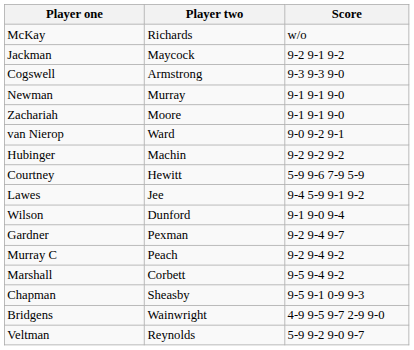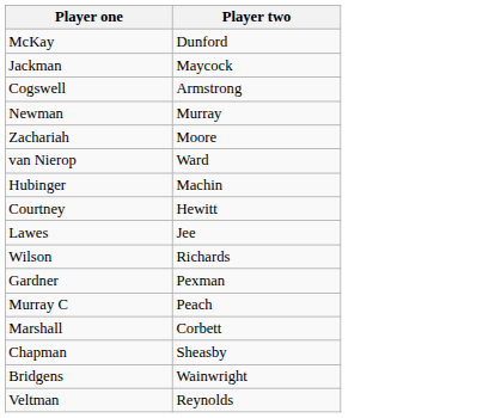- column: Score | w/o | 9-2 9-1 9-2 | 9-3 9-3 9-0 | 9-1 9-1 9-0 | 9-1 9-1 9-0 | 9-0 9-2 9-1 | 9-2 9-2 9-2 | 5-9 9-6 7-9 5-9 | 9-4 5-9 9-1 9-2 | 9-1 9-0 9-4 | 9-2 9-4 9-7 | 9-2 9-4 9-2 | 9-5 9-4 9-2 | 9-5 9-1 0-9 9-3 | 4-9 9-5 9-7 2-9 9-0 | 5-9 9-2 9-0 9-7
McKay | Player two: Richards -> Dunford
Wilson | Player two: Dunford -> Richards
